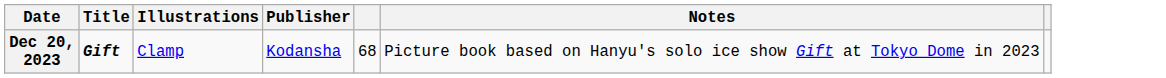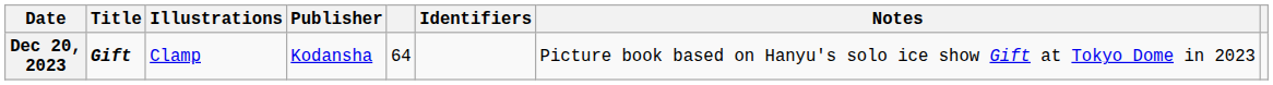+ column: Identifiers
Dec 20, 2023 | column 5: 68 -> 64
